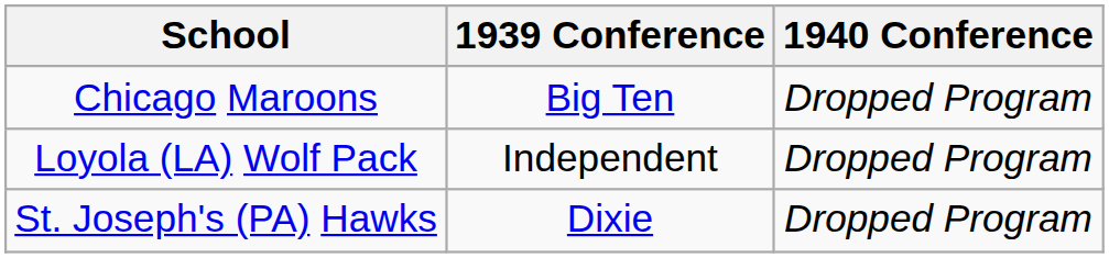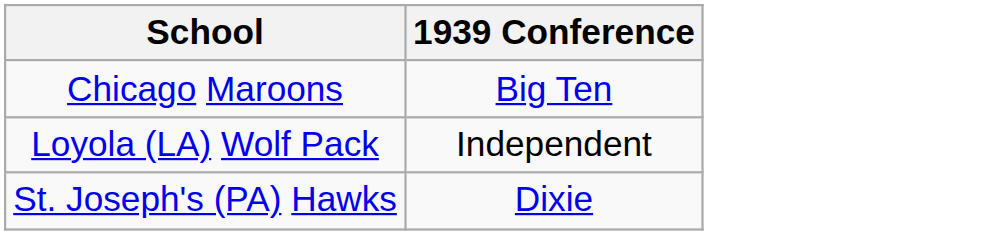- column: 1940 Conference | Dropped Program | Dropped Program | Dropped Program
